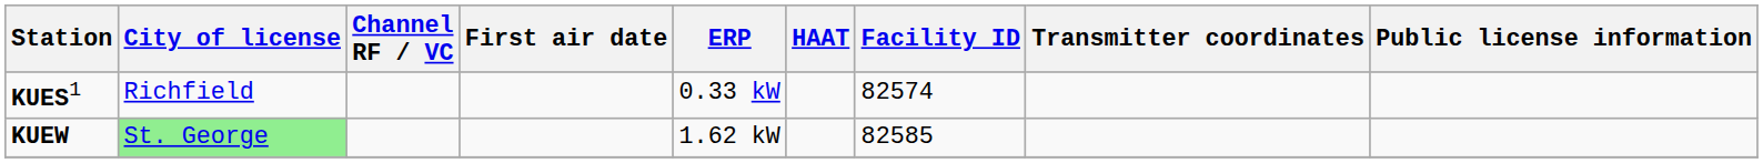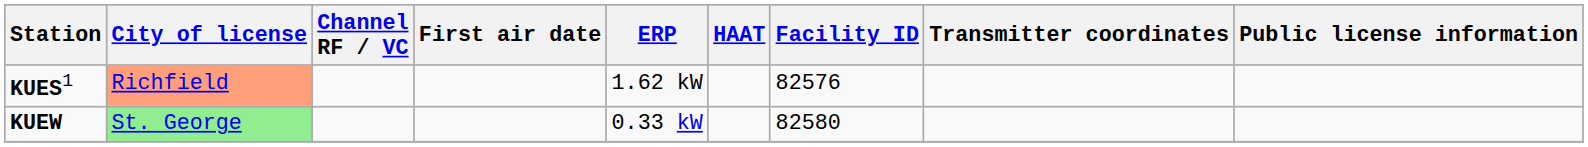KUES1 | City of license: no background -> lightsalmon background
KUES1 | ERP: 0.33 kW -> 1.62 kW
KUES1 | Facility ID: 82574 -> 82576
KUEW | ERP: 1.62 kW -> 0.33 kW
KUEW | Facility ID: 82585 -> 82580
